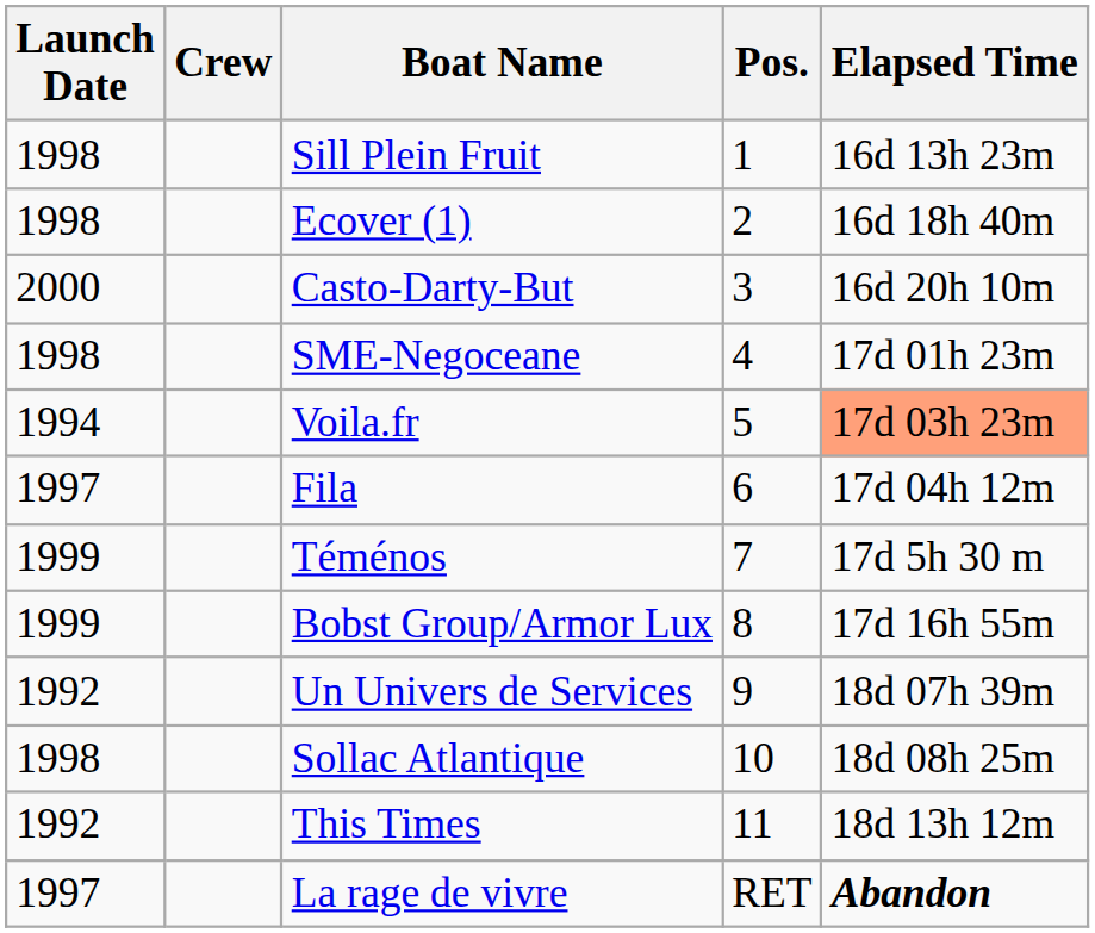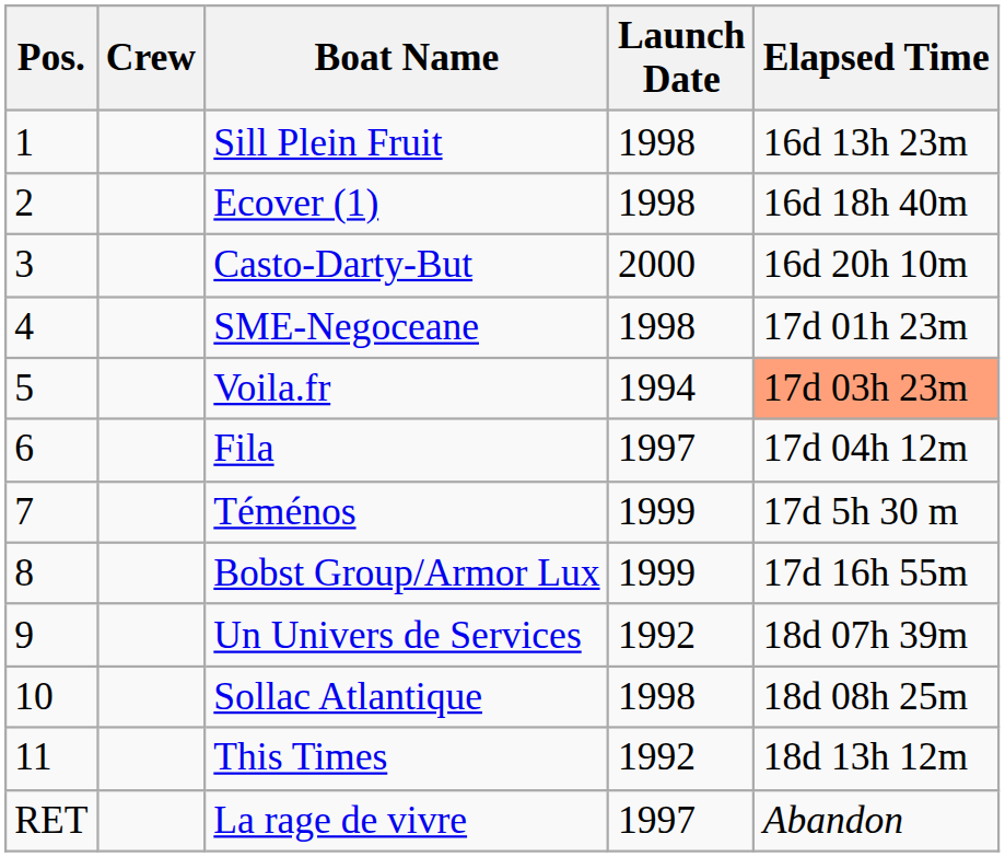columns swapped: Pos. <-> Launch Date
La rage de vivre | Elapsed Time: bold -> normal
